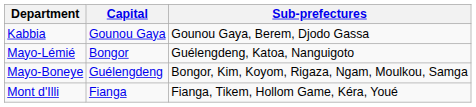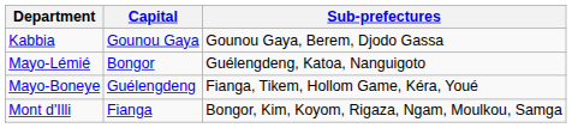Mayo-Boneye | Sub-prefectures: Bongor, Kim, Koyom, Rigaza, Ngam, Moulkou, Samga -> Fianga, Tikem, Hollom Game, Kéra, Youé
Mont d'Illi | Sub-prefectures: Fianga, Tikem, Hollom Game, Kéra, Youé -> Bongor, Kim, Koyom, Rigaza, Ngam, Moulkou, Samga
